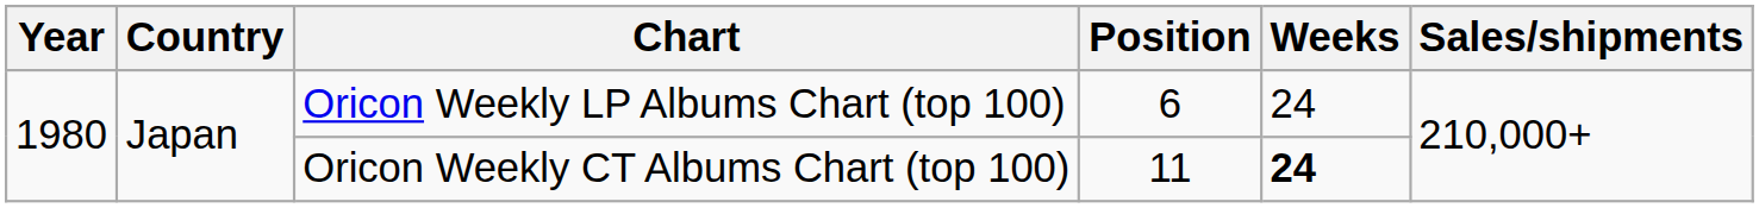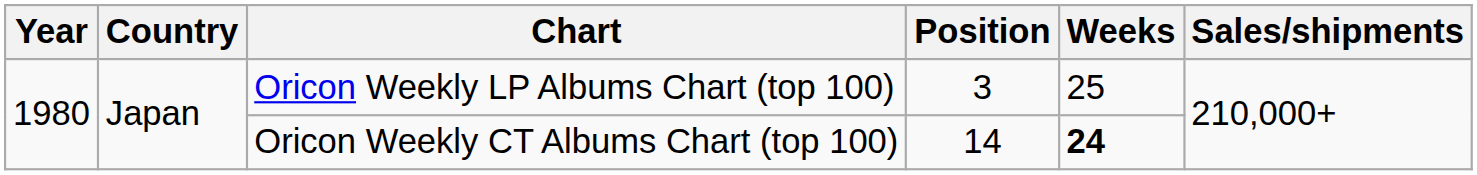Oricon Weekly LP Albums Chart (top 100) | Position: 6 -> 3
Oricon Weekly LP Albums Chart (top 100) | Weeks: 24 -> 25
Oricon Weekly CT Albums Chart (top 100) | Position: 11 -> 14
